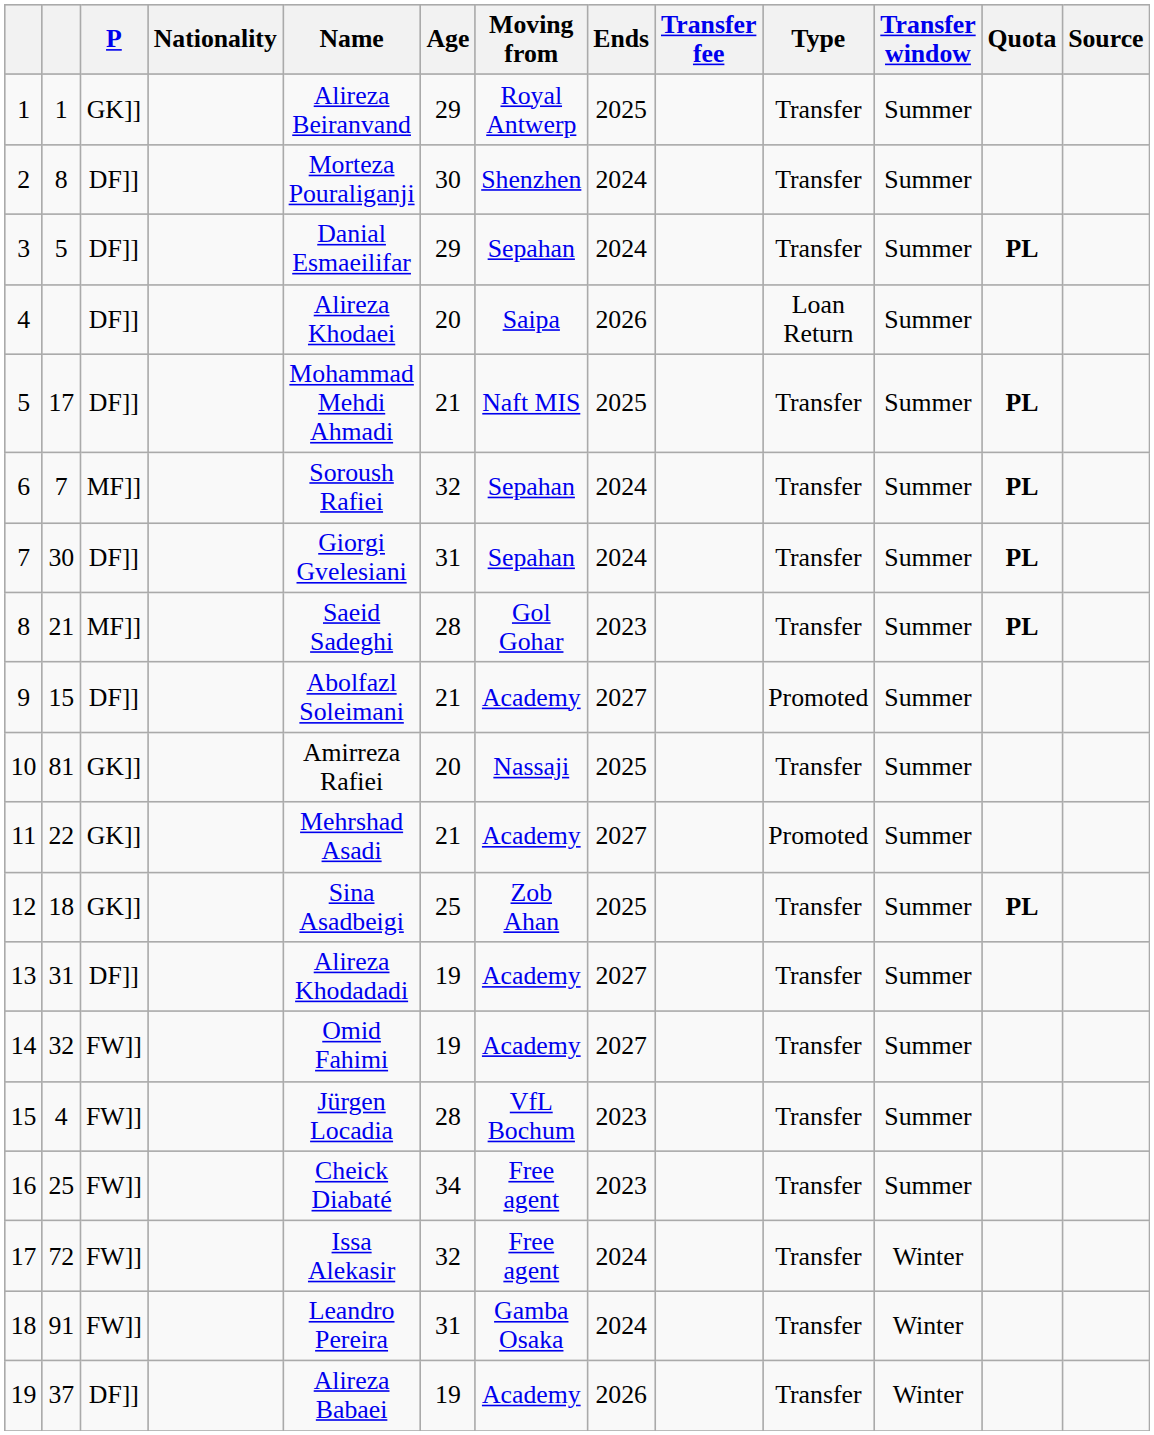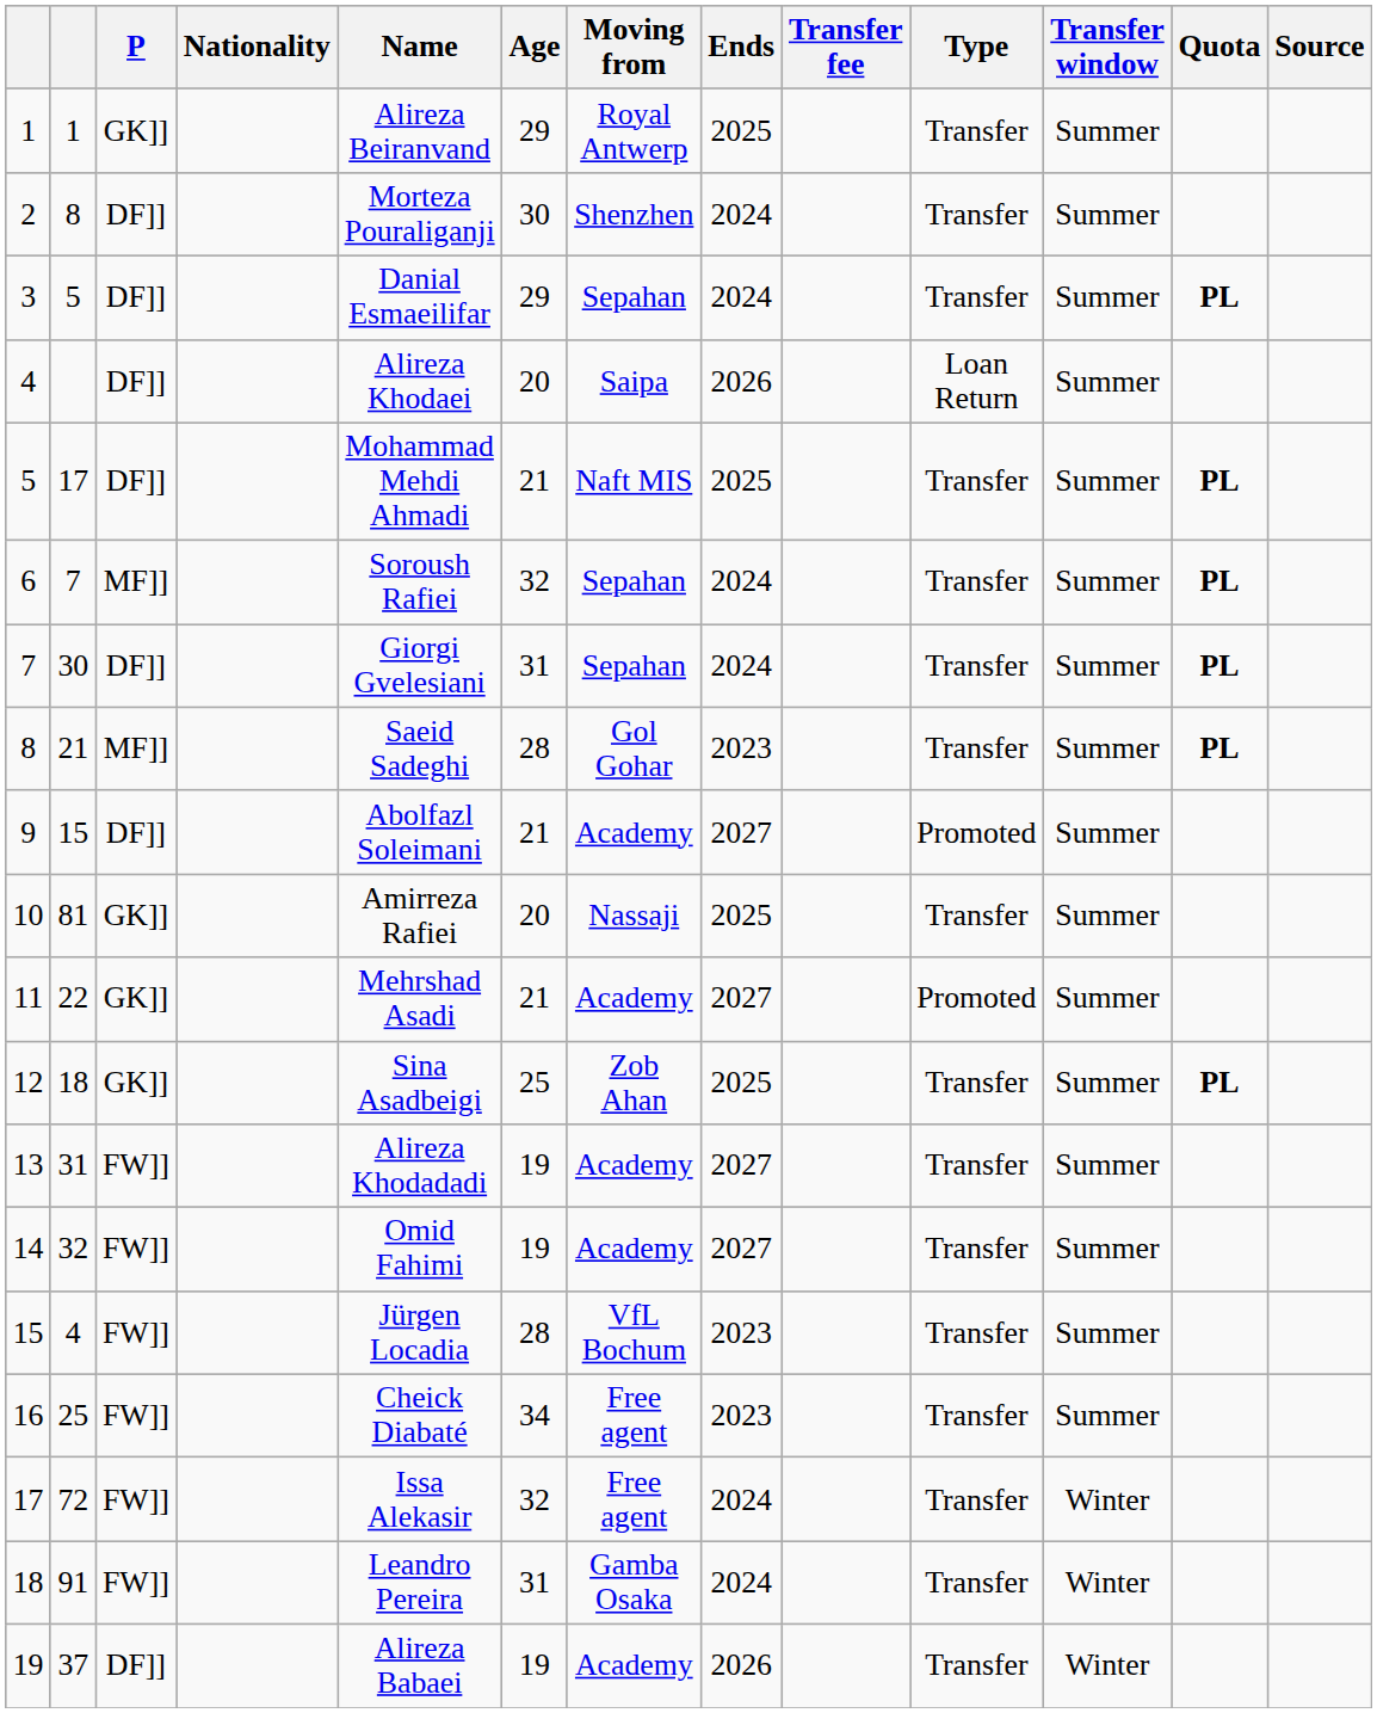13 | P: DF]] -> FW]]
